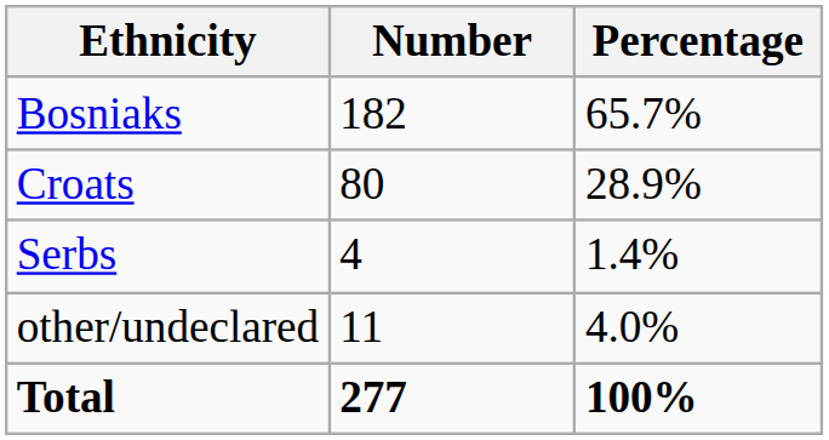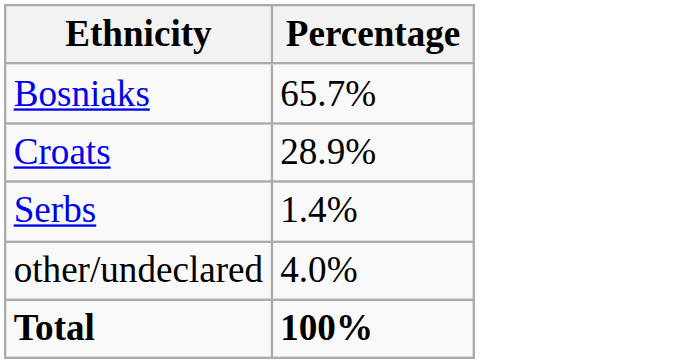- column: Number | 182 | 80 | 4 | 11 | 277
